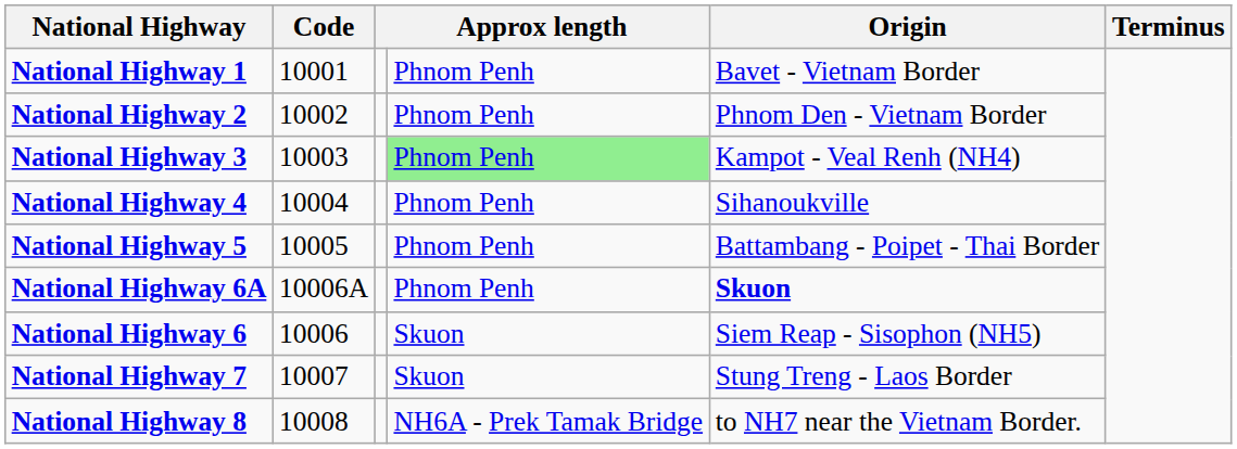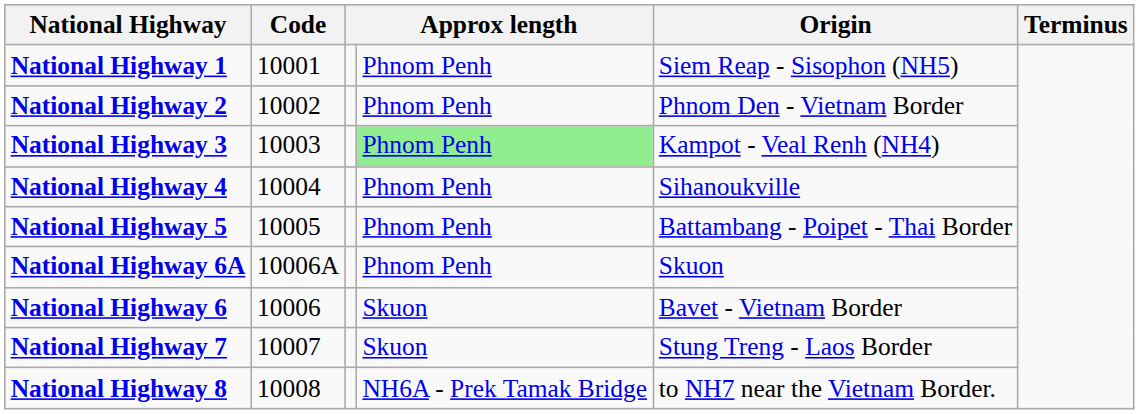National Highway 1 | Origin: Bavet - Vietnam Border -> Siem Reap - Sisophon (NH5)
National Highway 6A | Origin: bold -> normal
National Highway 6 | Origin: Siem Reap - Sisophon (NH5) -> Bavet - Vietnam Border
